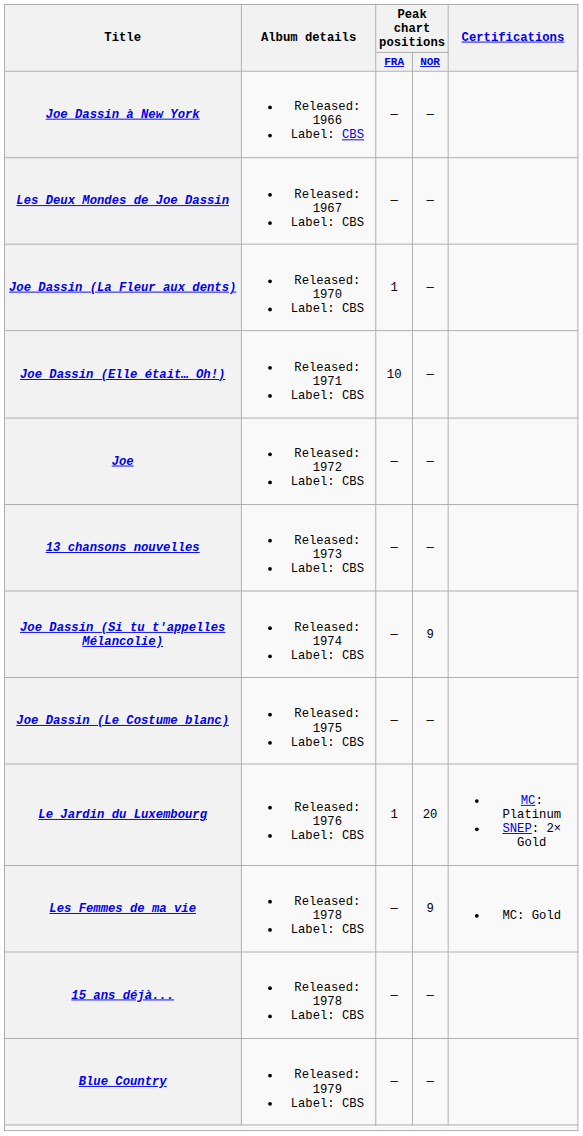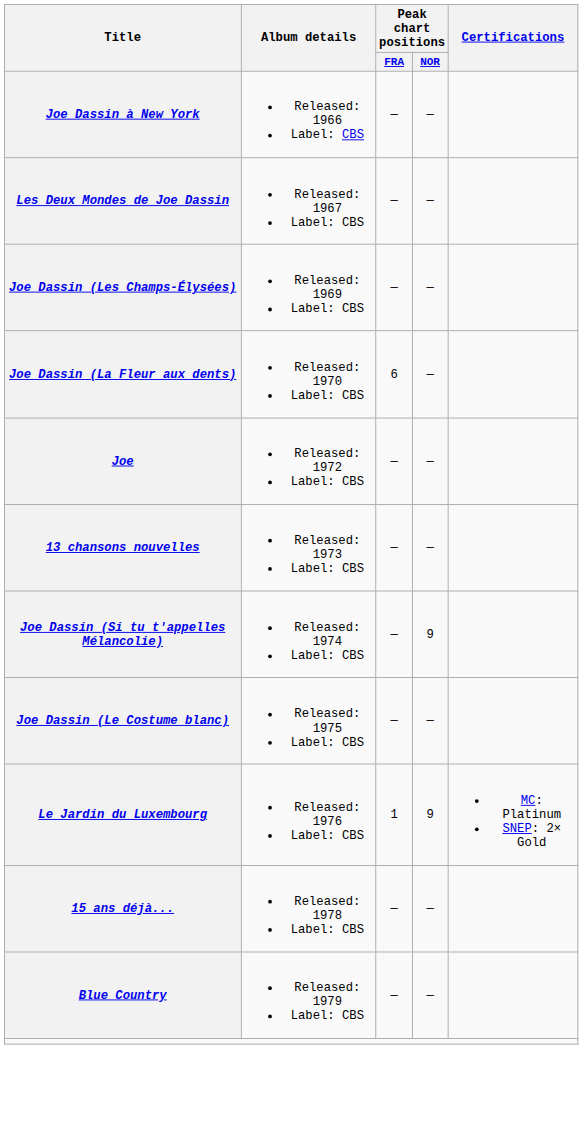+ row: Joe Dassin (Les Champs-Élysées) | Released: 1969 Label: CBS | — | —
Joe Dassin (La Fleur aux dents) | Peak chart positions / FRA: 1 -> 6
- row: Joe Dassin (Elle était… Oh!) | Released: 1971 Label: CBS | 10 | —
Le Jardin du Luxembourg | Peak chart positions / NOR: 20 -> 9
- row: Les Femmes de ma vie | Released: 1978 Label: CBS | — | 9 | MC: Gold
